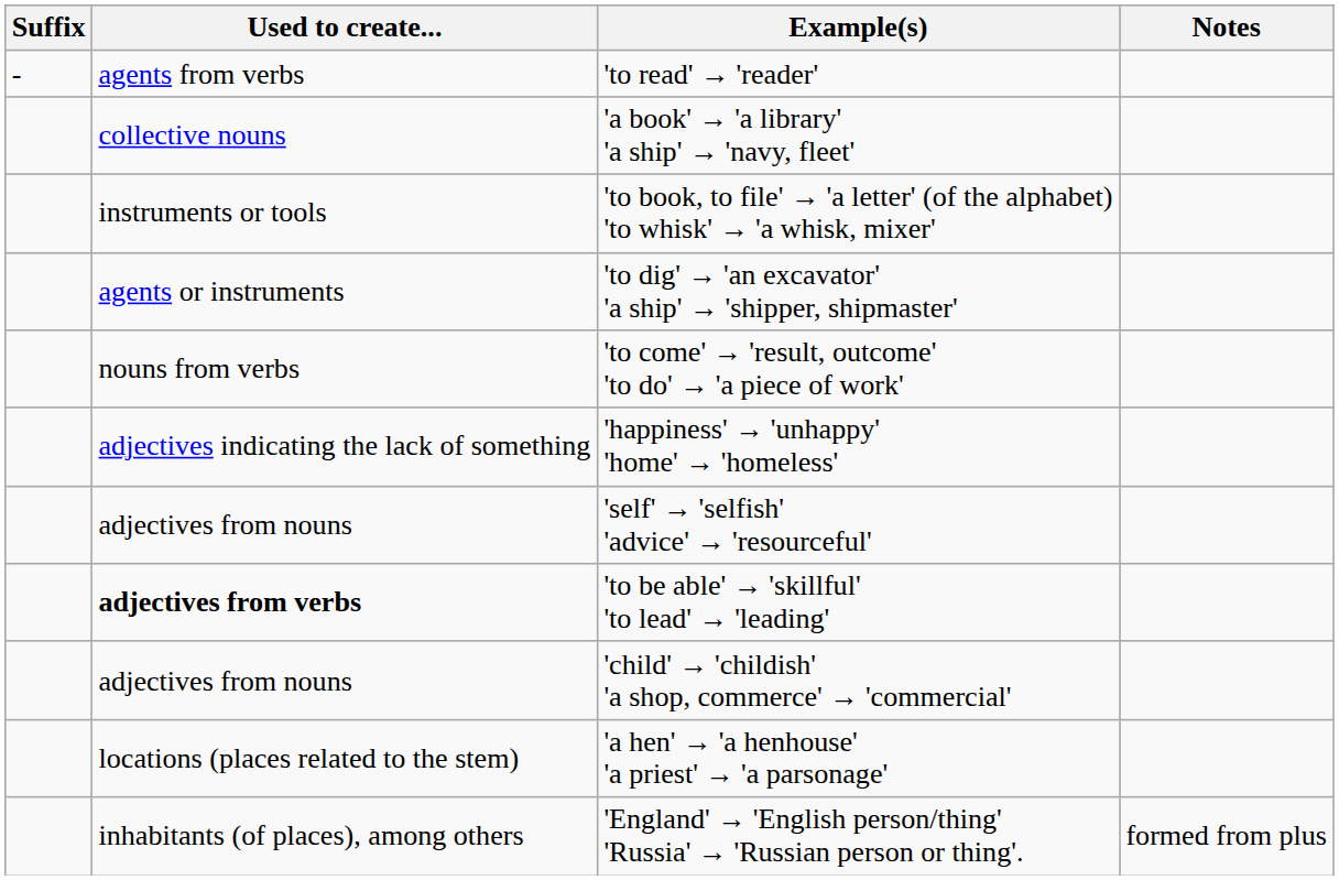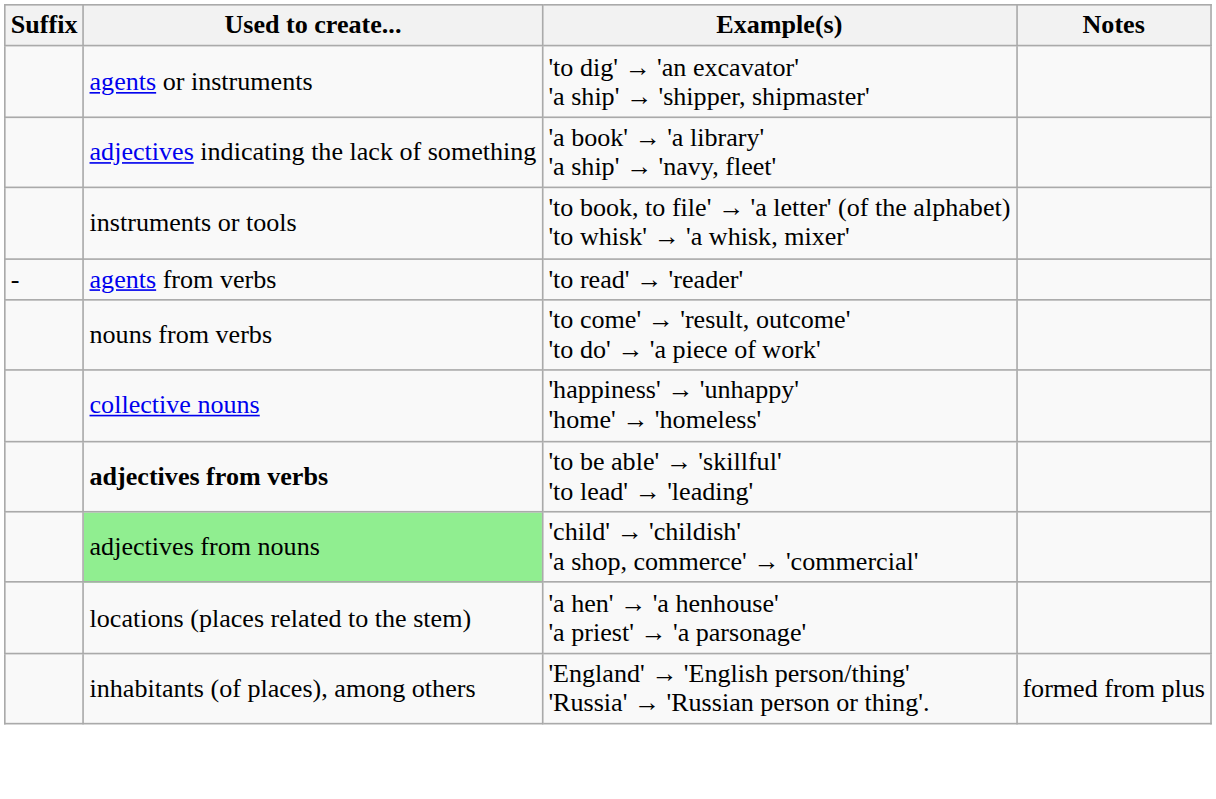rows swapped: 'to read' → 'reader' <-> 'to dig' → 'an excavator' 'a ship' → 'shipper, shipmaster'
'a book' → 'a library' 'a ship' → 'navy, fleet' | Used to create...: collective nouns -> adjectives indicating the lack of something
'happiness' → 'unhappy' 'home' → 'homeless' | Used to create...: adjectives indicating the lack of something -> collective nouns
- row: adjectives from nouns | 'self' → 'selfish' 'advice' → 'resourceful'
'child' → 'childish' 'a shop, commerce' → 'commercial' | Used to create...: no background -> lightgreen background
